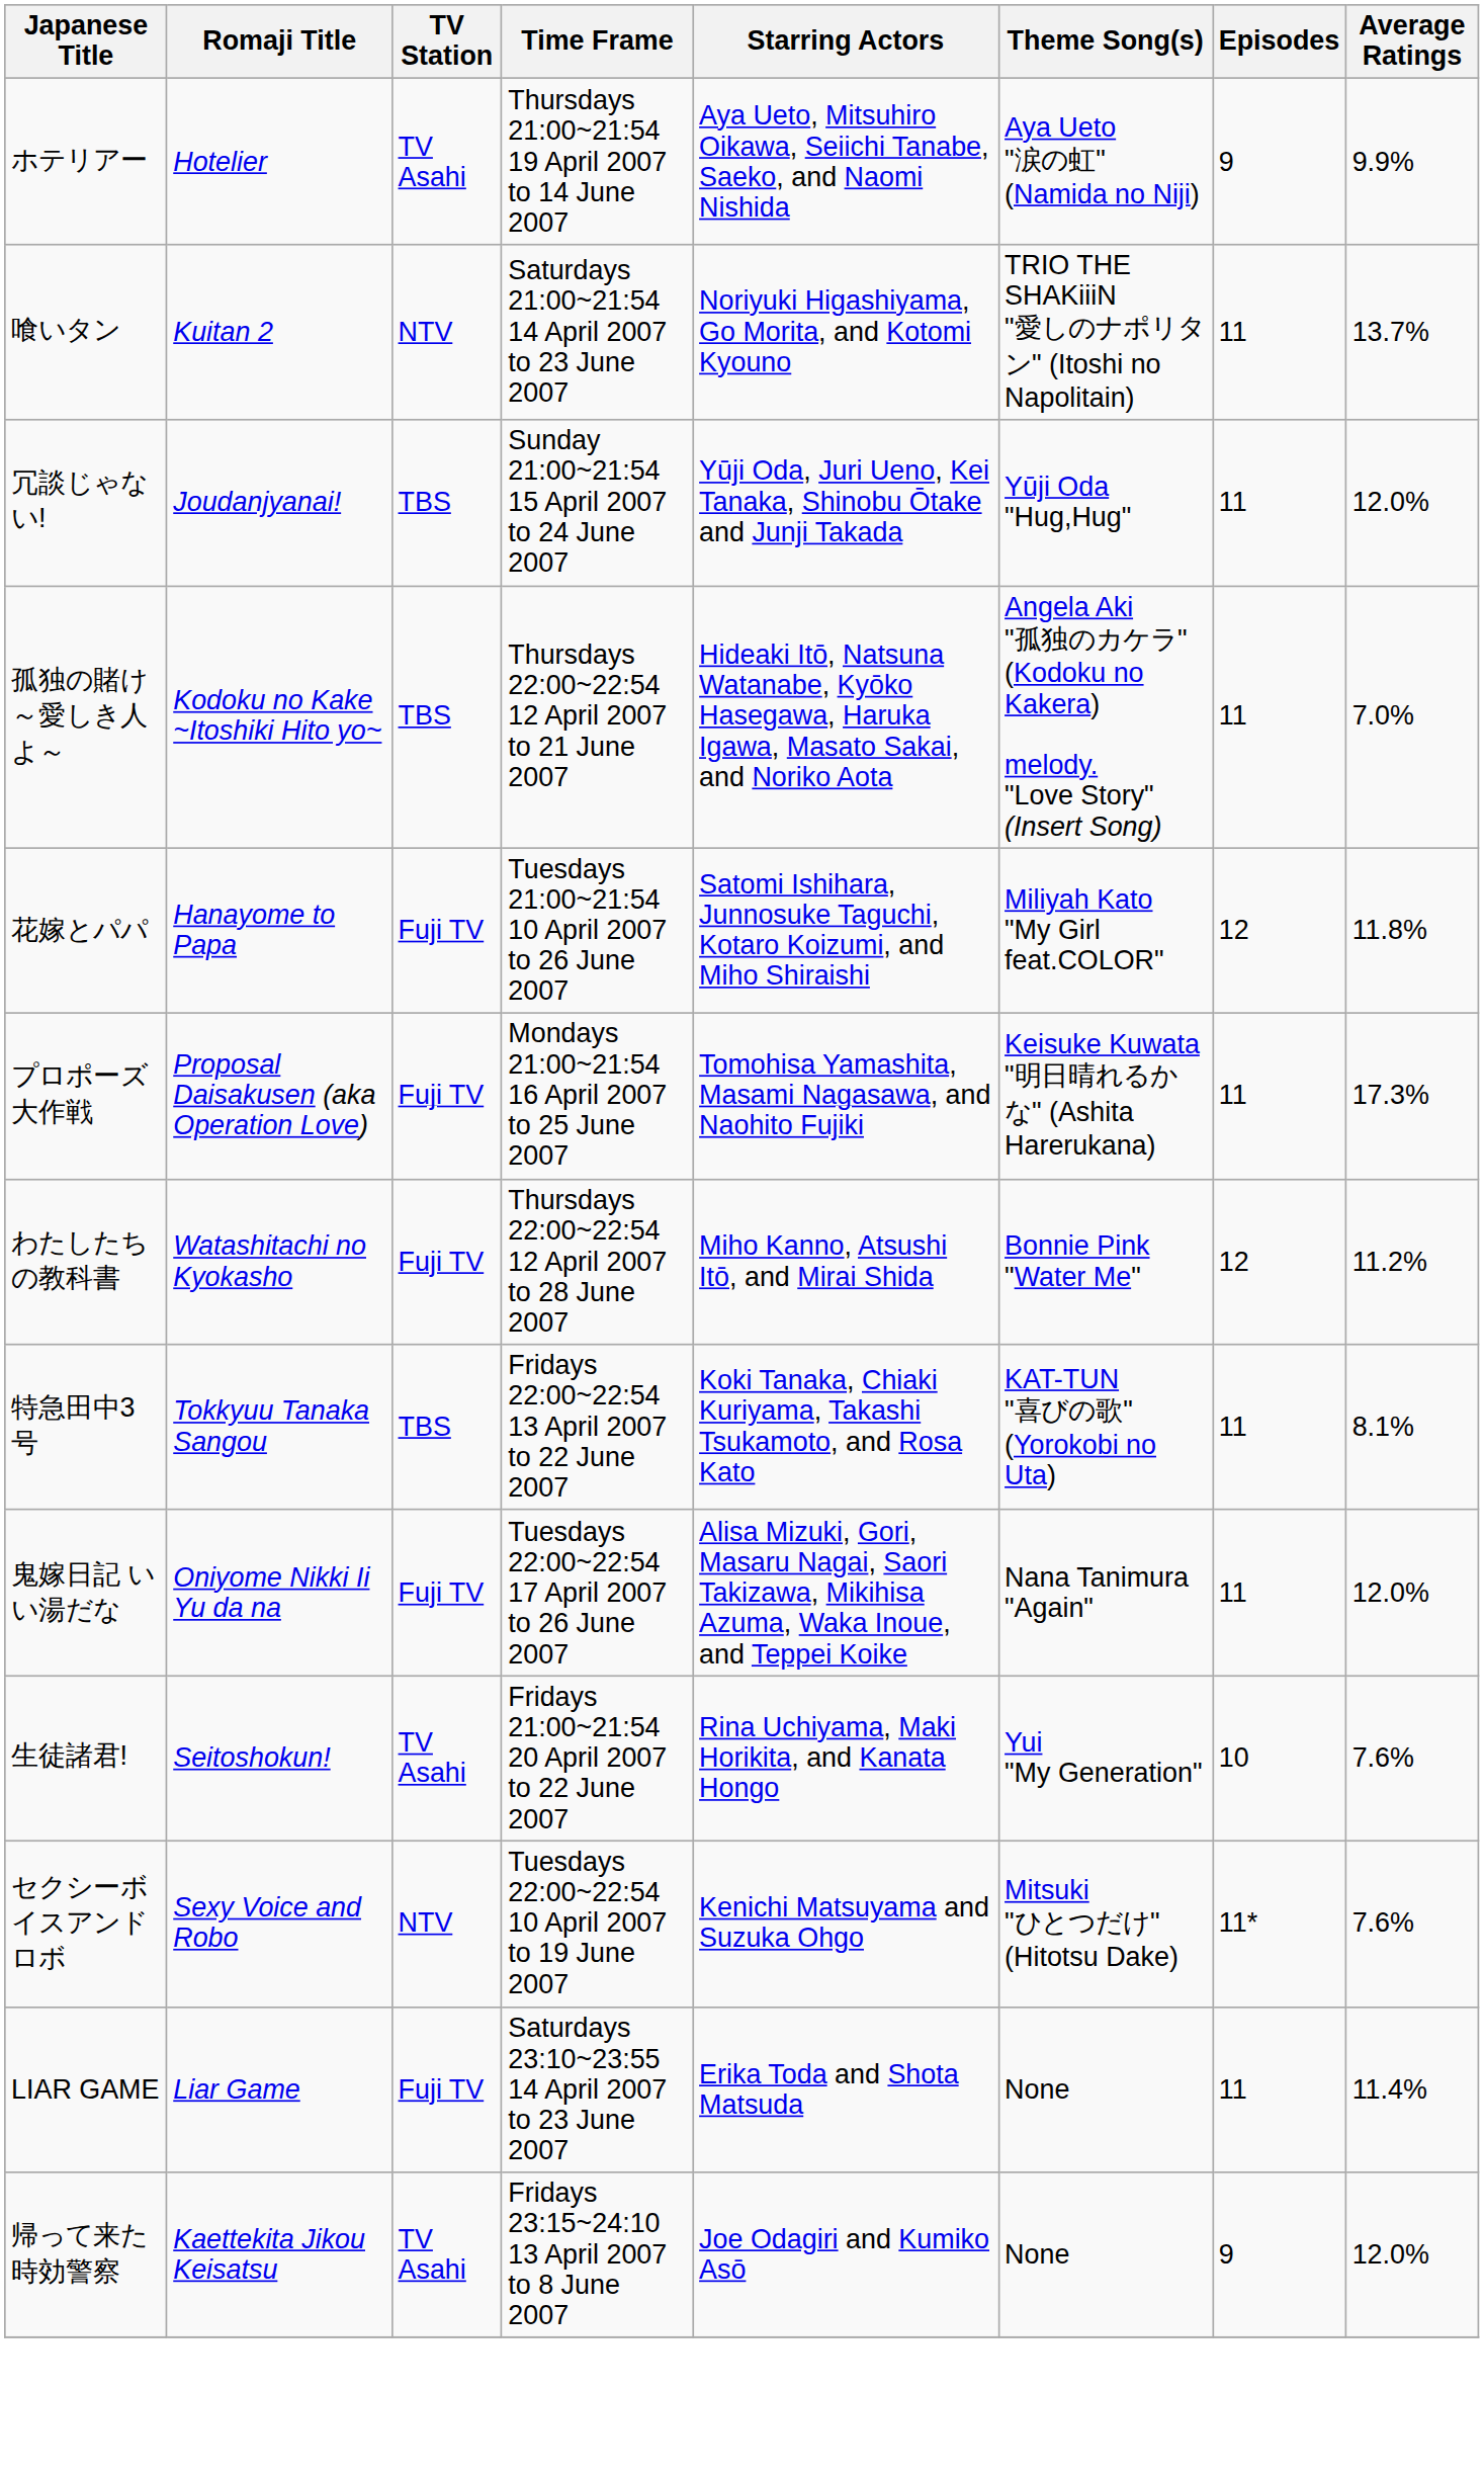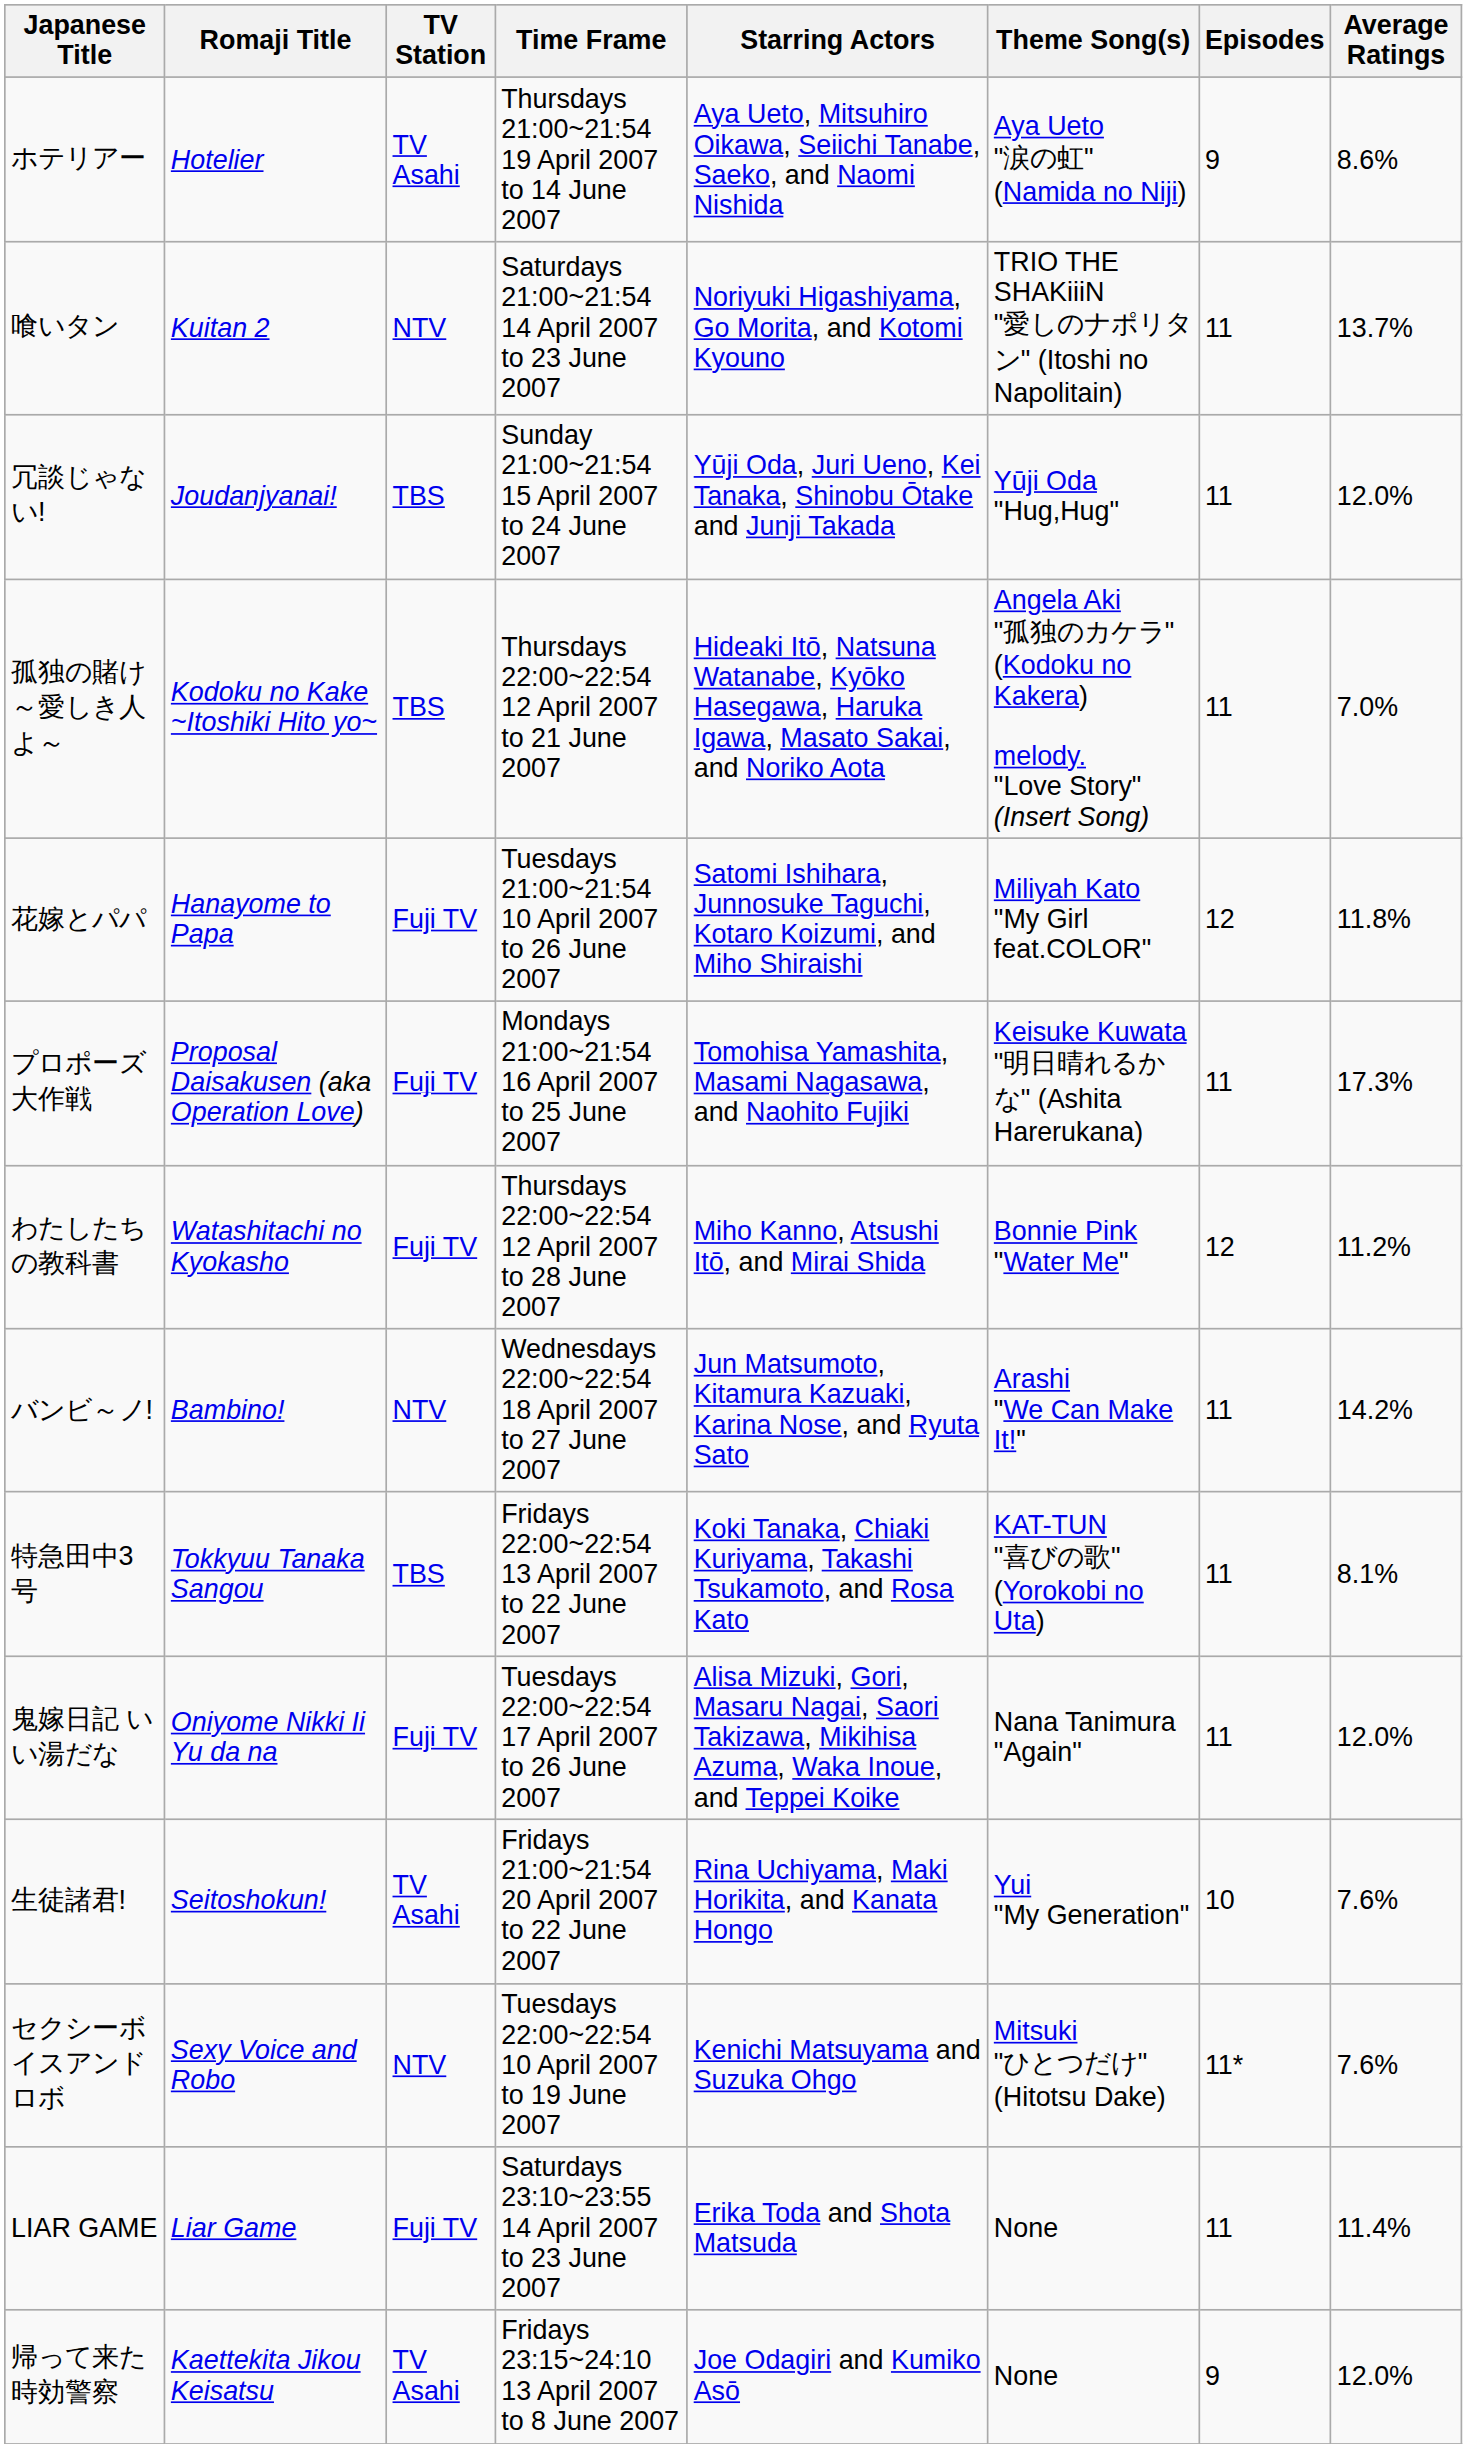ホテリアー | Average Ratings: 9.9% -> 8.6%
+ row: バンビ～ノ! | Bambino! | NTV | Wednesdays 22:00~22:54 18 April 2007 to 27 June 2007 | Jun Matsumoto, Kitamura Kazuaki, Karina Nose, and Ryuta Sato | Arashi "We Can Make It!" | 11 | 14.2%
